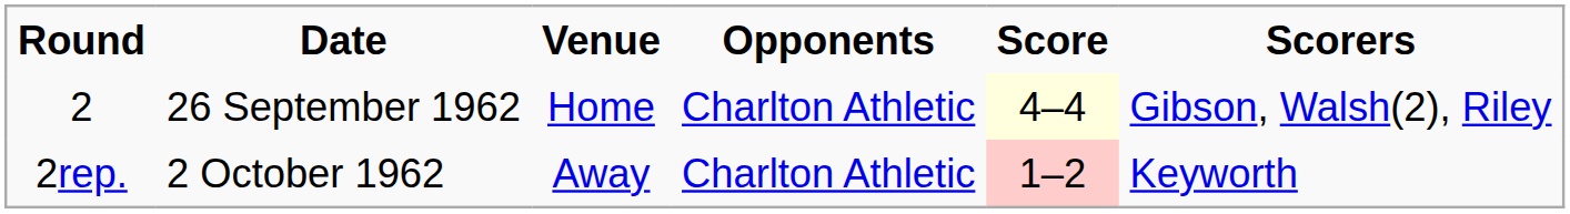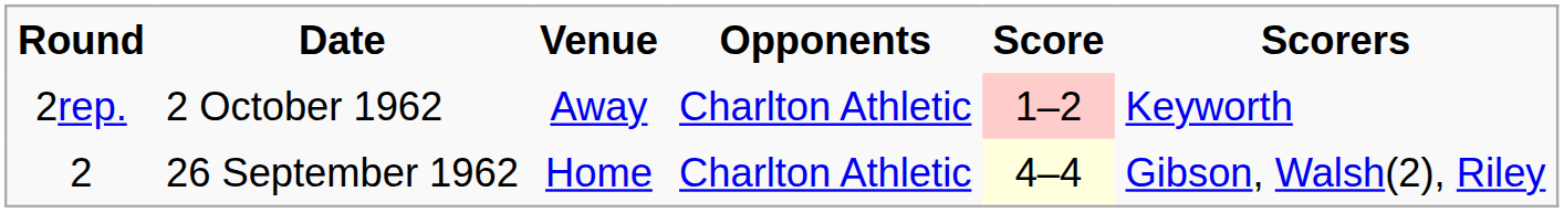rows swapped: 2 <-> 2rep.
